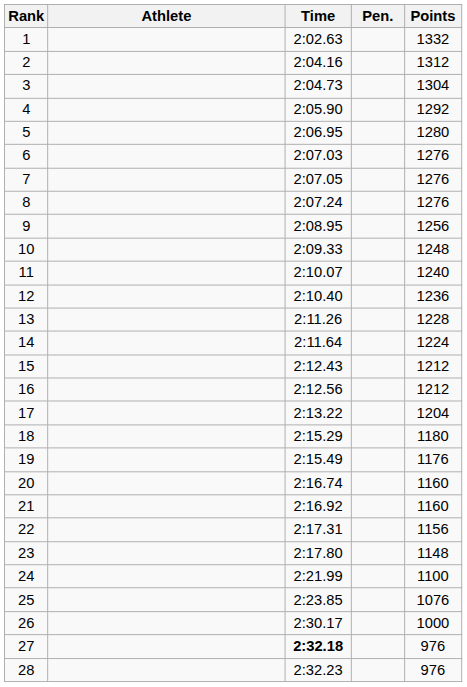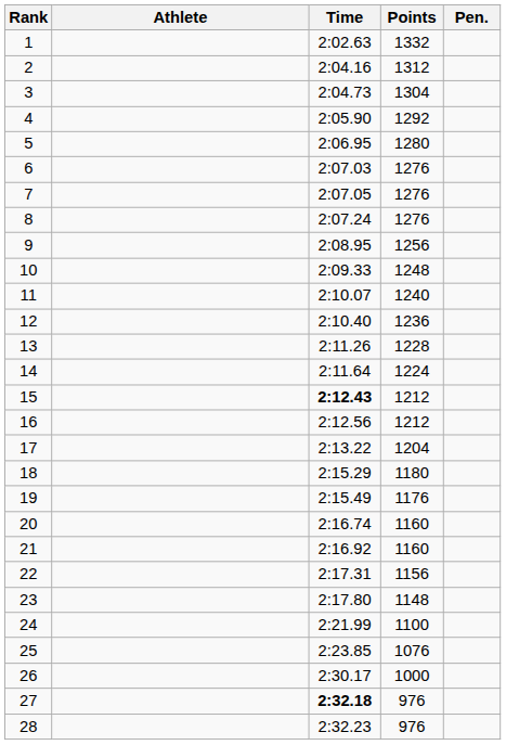columns swapped: Pen. <-> Points
15 | Time: normal -> bold
